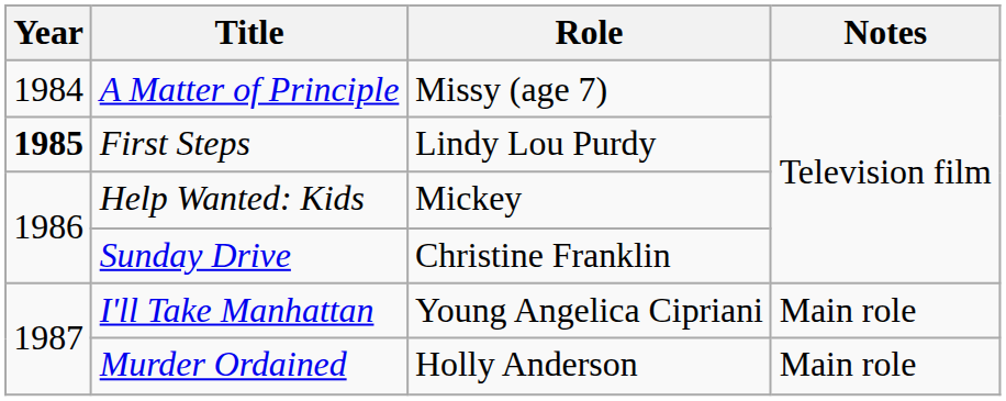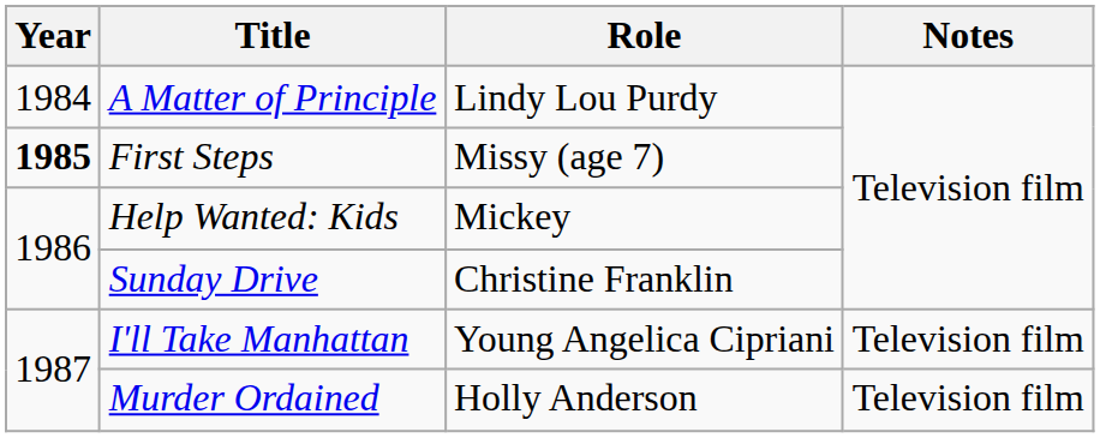A Matter of Principle | Role: Missy (age 7) -> Lindy Lou Purdy
First Steps | Role: Lindy Lou Purdy -> Missy (age 7)
I'll Take Manhattan | Notes: Main role -> Television film
Murder Ordained | Notes: Main role -> Television film
